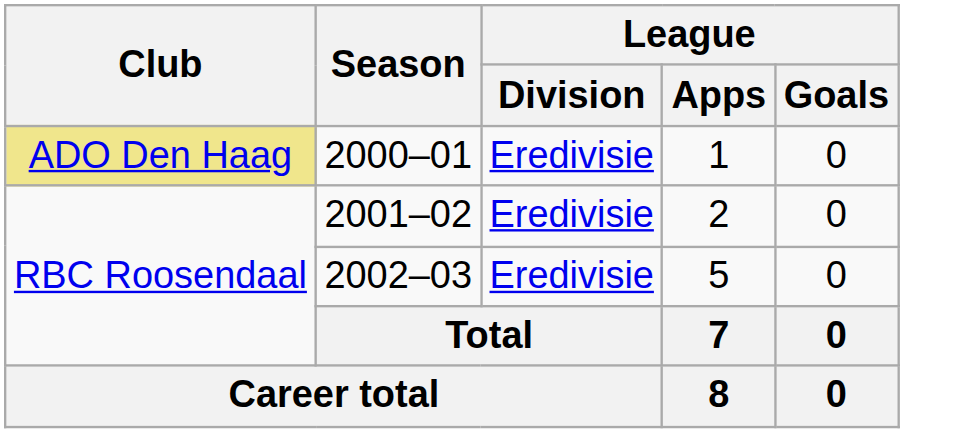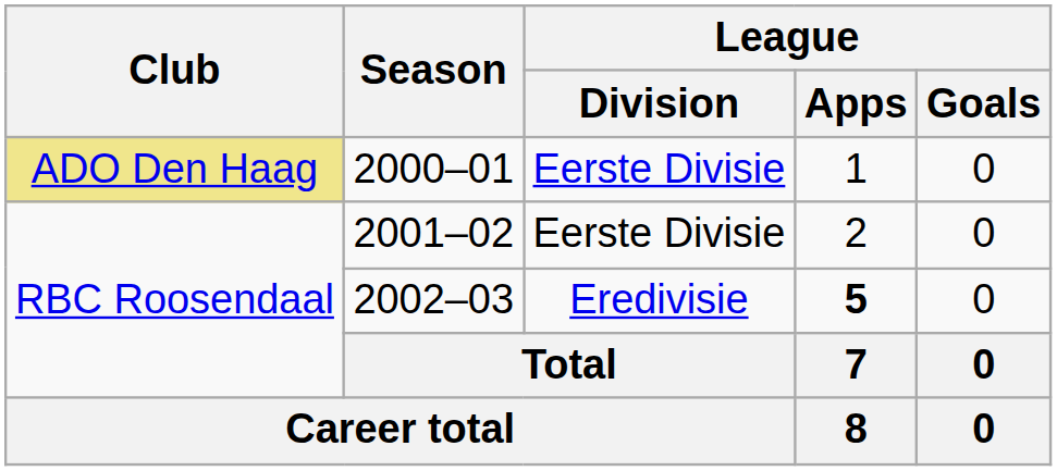2000–01 | League / Division: Eredivisie -> Eerste Divisie
2001–02 | League / Division: Eredivisie -> Eerste Divisie
2002–03 | League / Apps: normal -> bold
